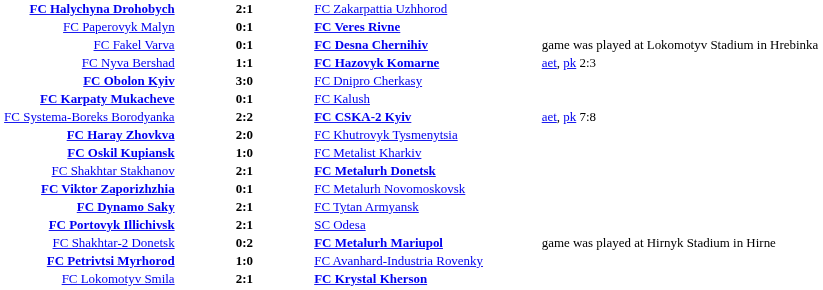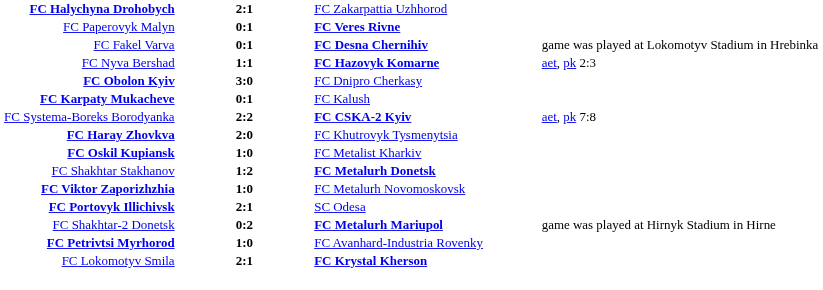FC Shakhtar Stakhanov | column 2: 2:1 -> 1:2
FC Viktor Zaporizhzhia | column 2: 0:1 -> 1:0
- row: FC Dynamo Saky | 2:1 | FC Tytan Armyansk
